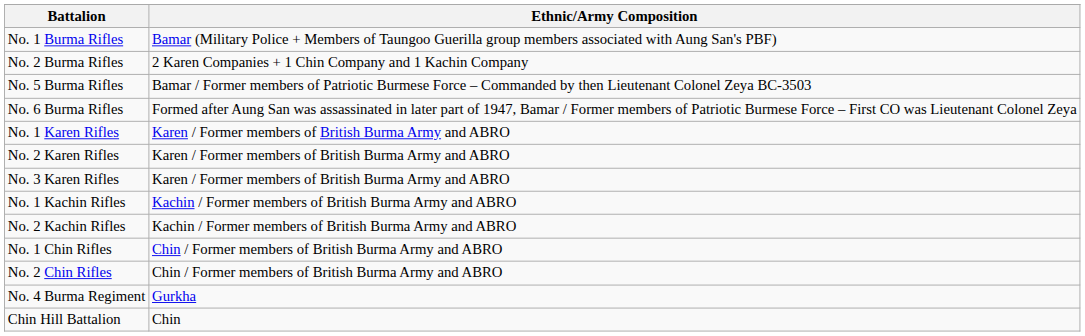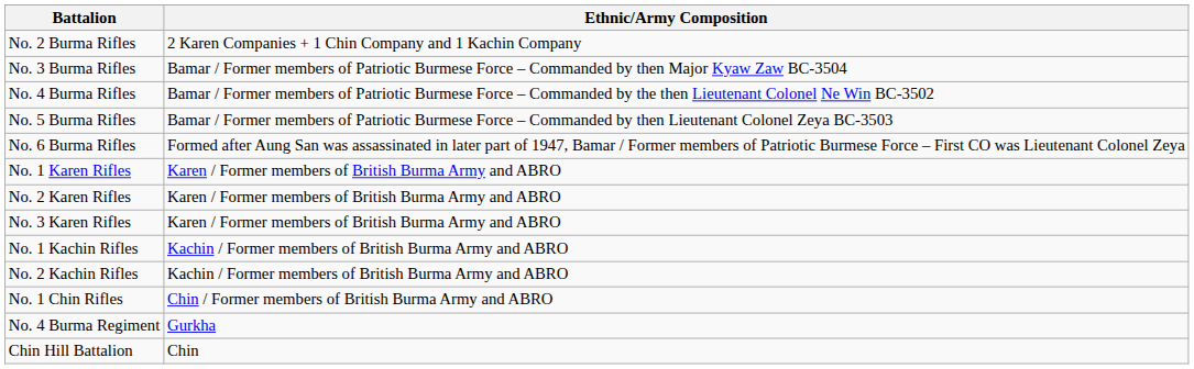- row: No. 1 Burma Rifles | Bamar (Military Police + Members of Taungoo Guerilla group members associated with Aung San's PBF)
+ row: No. 3 Burma Rifles | Bamar / Former members of Patriotic Burmese Force – Commanded by then Major Kyaw Zaw BC-3504
+ row: No. 4 Burma Rifles | Bamar / Former members of Patriotic Burmese Force – Commanded by the then Lieutenant Colonel Ne Win BC-3502
- row: No. 2 Chin Rifles | Chin / Former members of British Burma Army and ABRO
